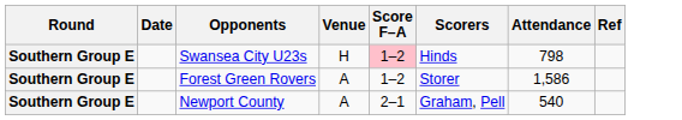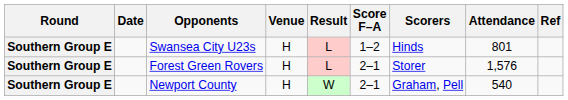+ column: Result | L | L | W
Swansea City U23s | Score F–A: pink background -> no background
Swansea City U23s | Attendance: 798 -> 801
Forest Green Rovers | Venue: A -> H
Forest Green Rovers | Score F–A: 1–2 -> 2–1
Forest Green Rovers | Attendance: 1,586 -> 1,576
Newport County | Venue: A -> H
